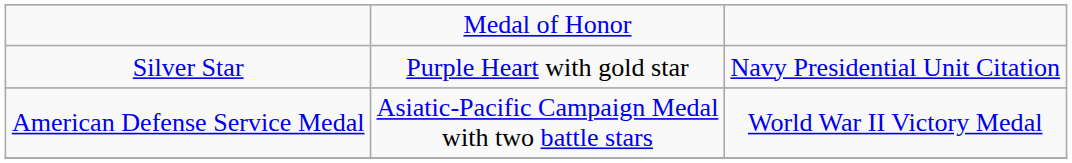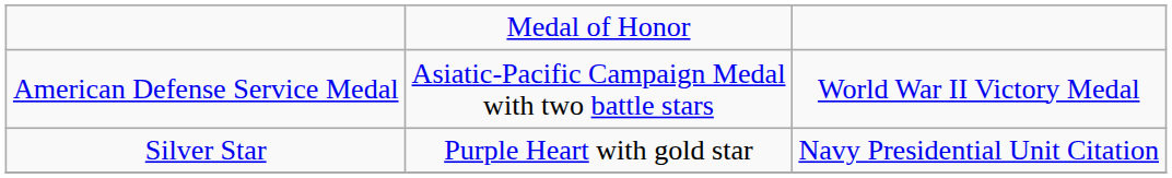rows swapped: Silver Star <-> American Defense Service Medal
